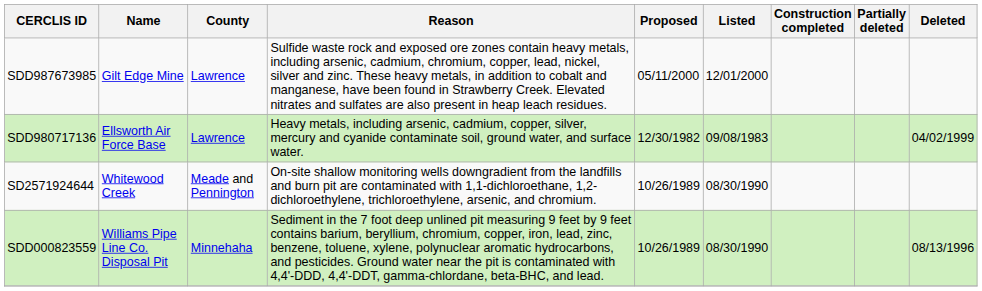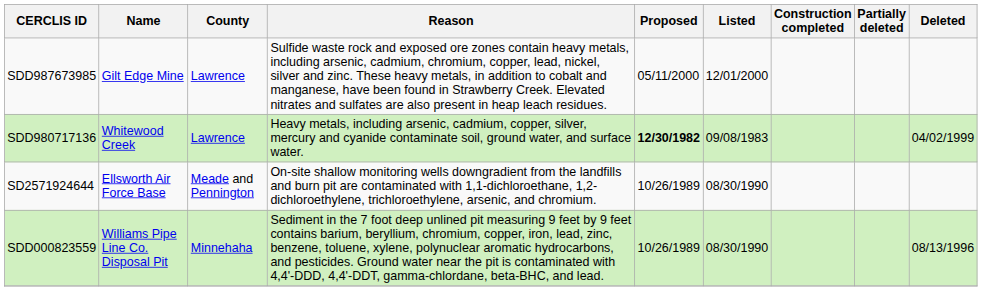SDD980717136 | Name: Ellsworth Air Force Base -> Whitewood Creek
SDD980717136 | Proposed: normal -> bold
SD2571924644 | Name: Whitewood Creek -> Ellsworth Air Force Base
